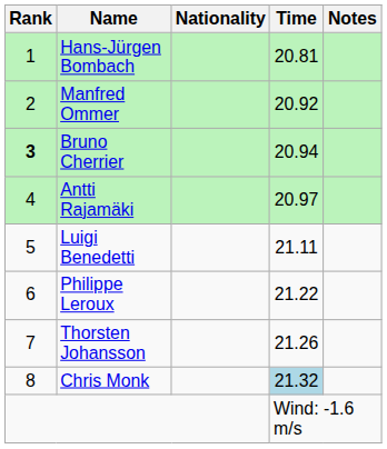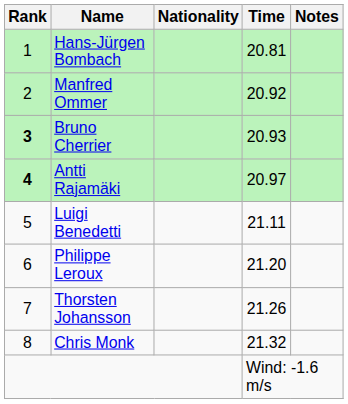Bruno Cherrier | Time: 20.94 -> 20.93
Antti Rajamäki | Rank: normal -> bold
Philippe Leroux | Time: 21.22 -> 21.20
Chris Monk | Time: lightblue background -> no background
